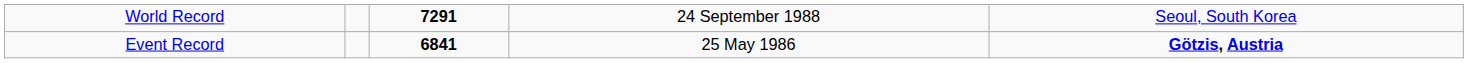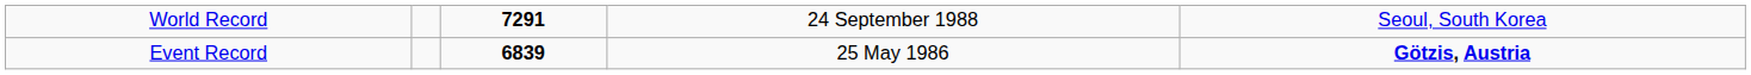Event Record | column 3: 6841 -> 6839
